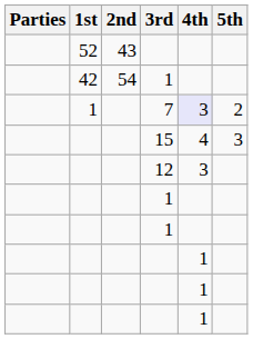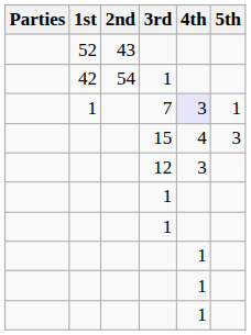7 | 5th: 2 -> 1
